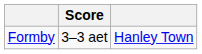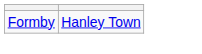- column: Score | 3–3 aet
